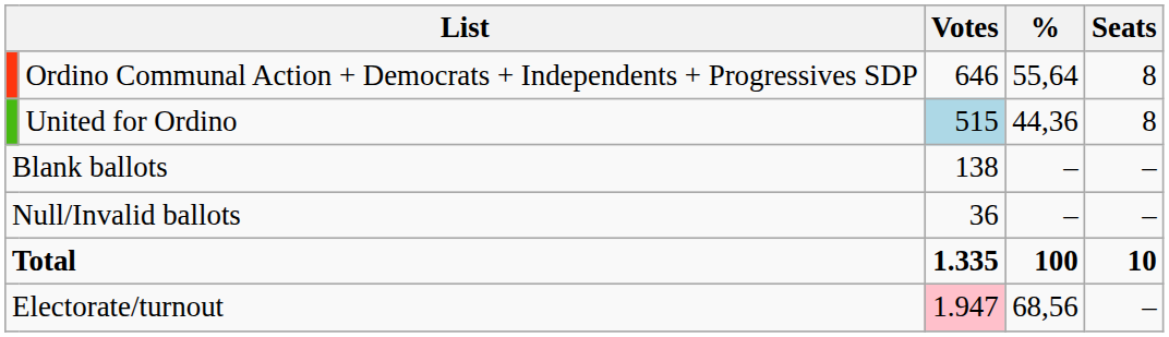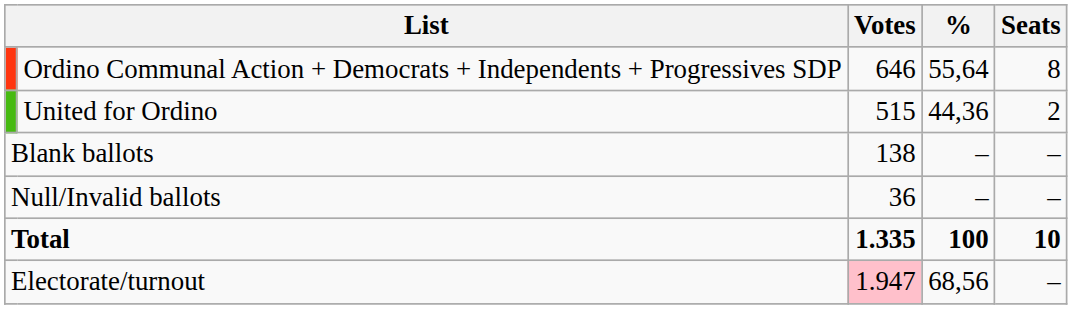United for Ordino | Votes: lightblue background -> no background
United for Ordino | Seats: 8 -> 2
